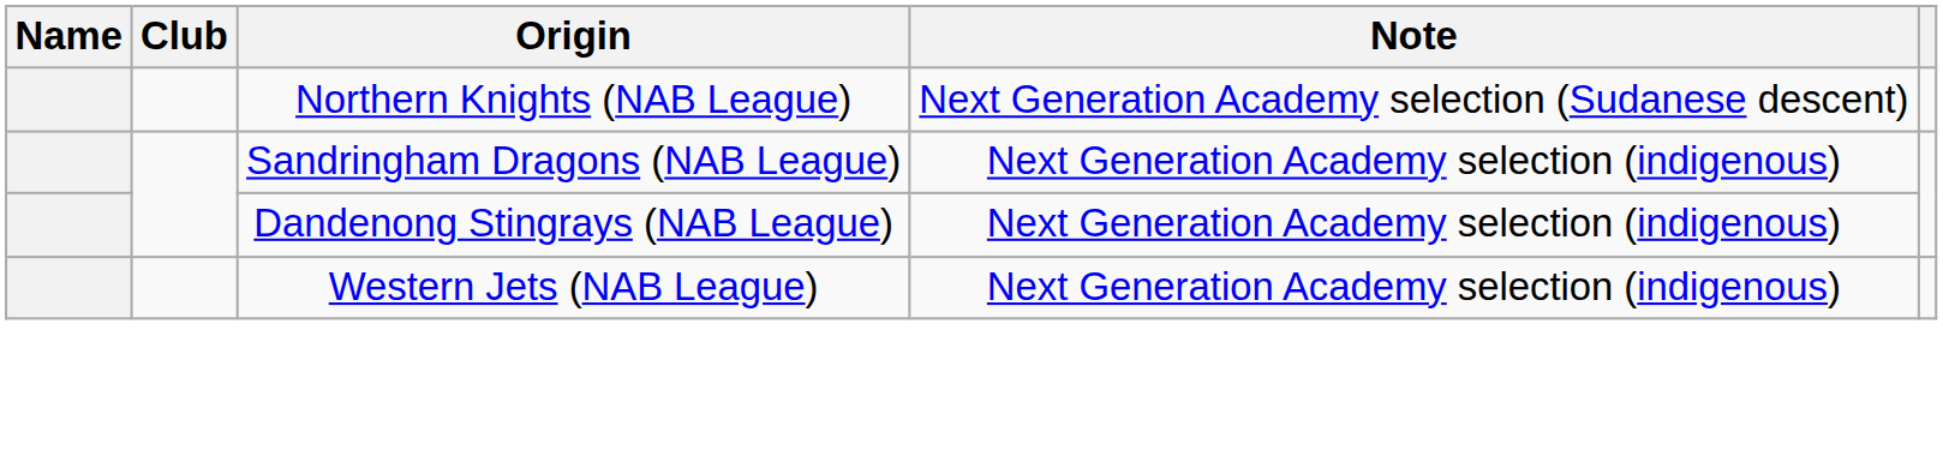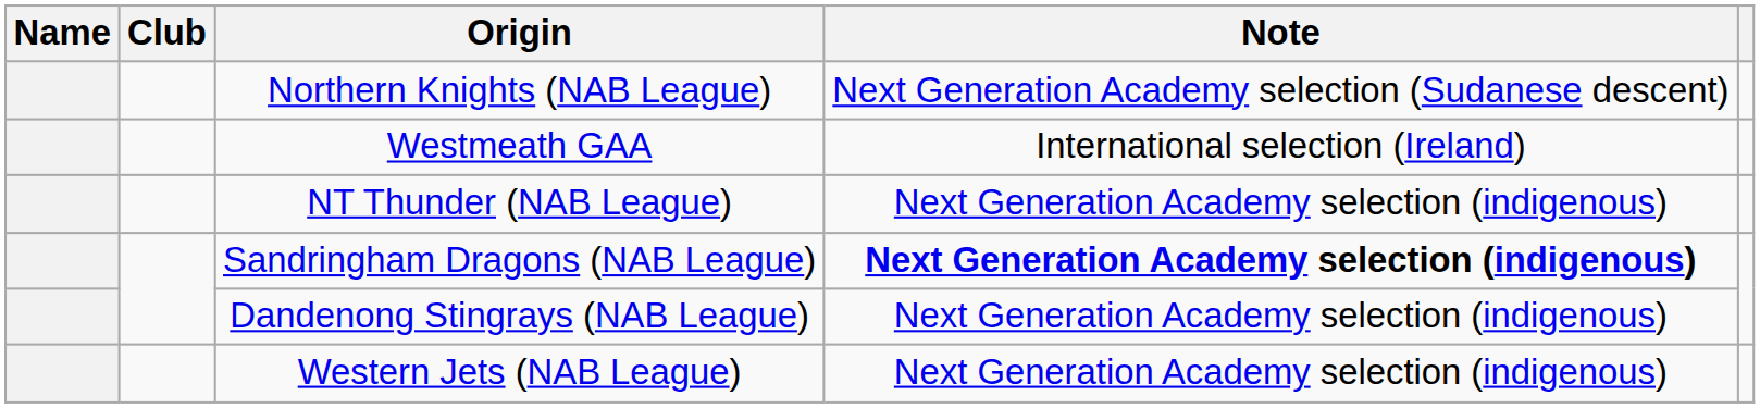+ row: Westmeath GAA | International selection (Ireland)
+ row: NT Thunder (NAB League) | Next Generation Academy selection (indigenous)
Sandringham Dragons (NAB League) | Note: normal -> bold
